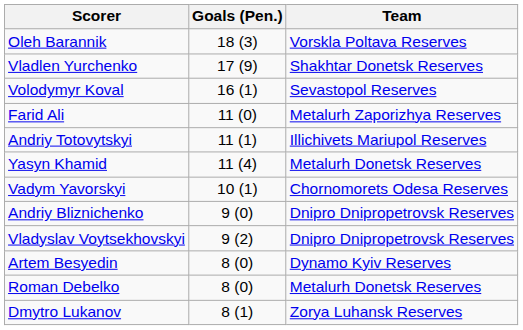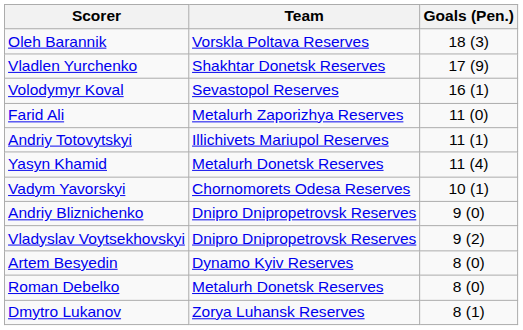columns swapped: Goals (Pen.) <-> Team
